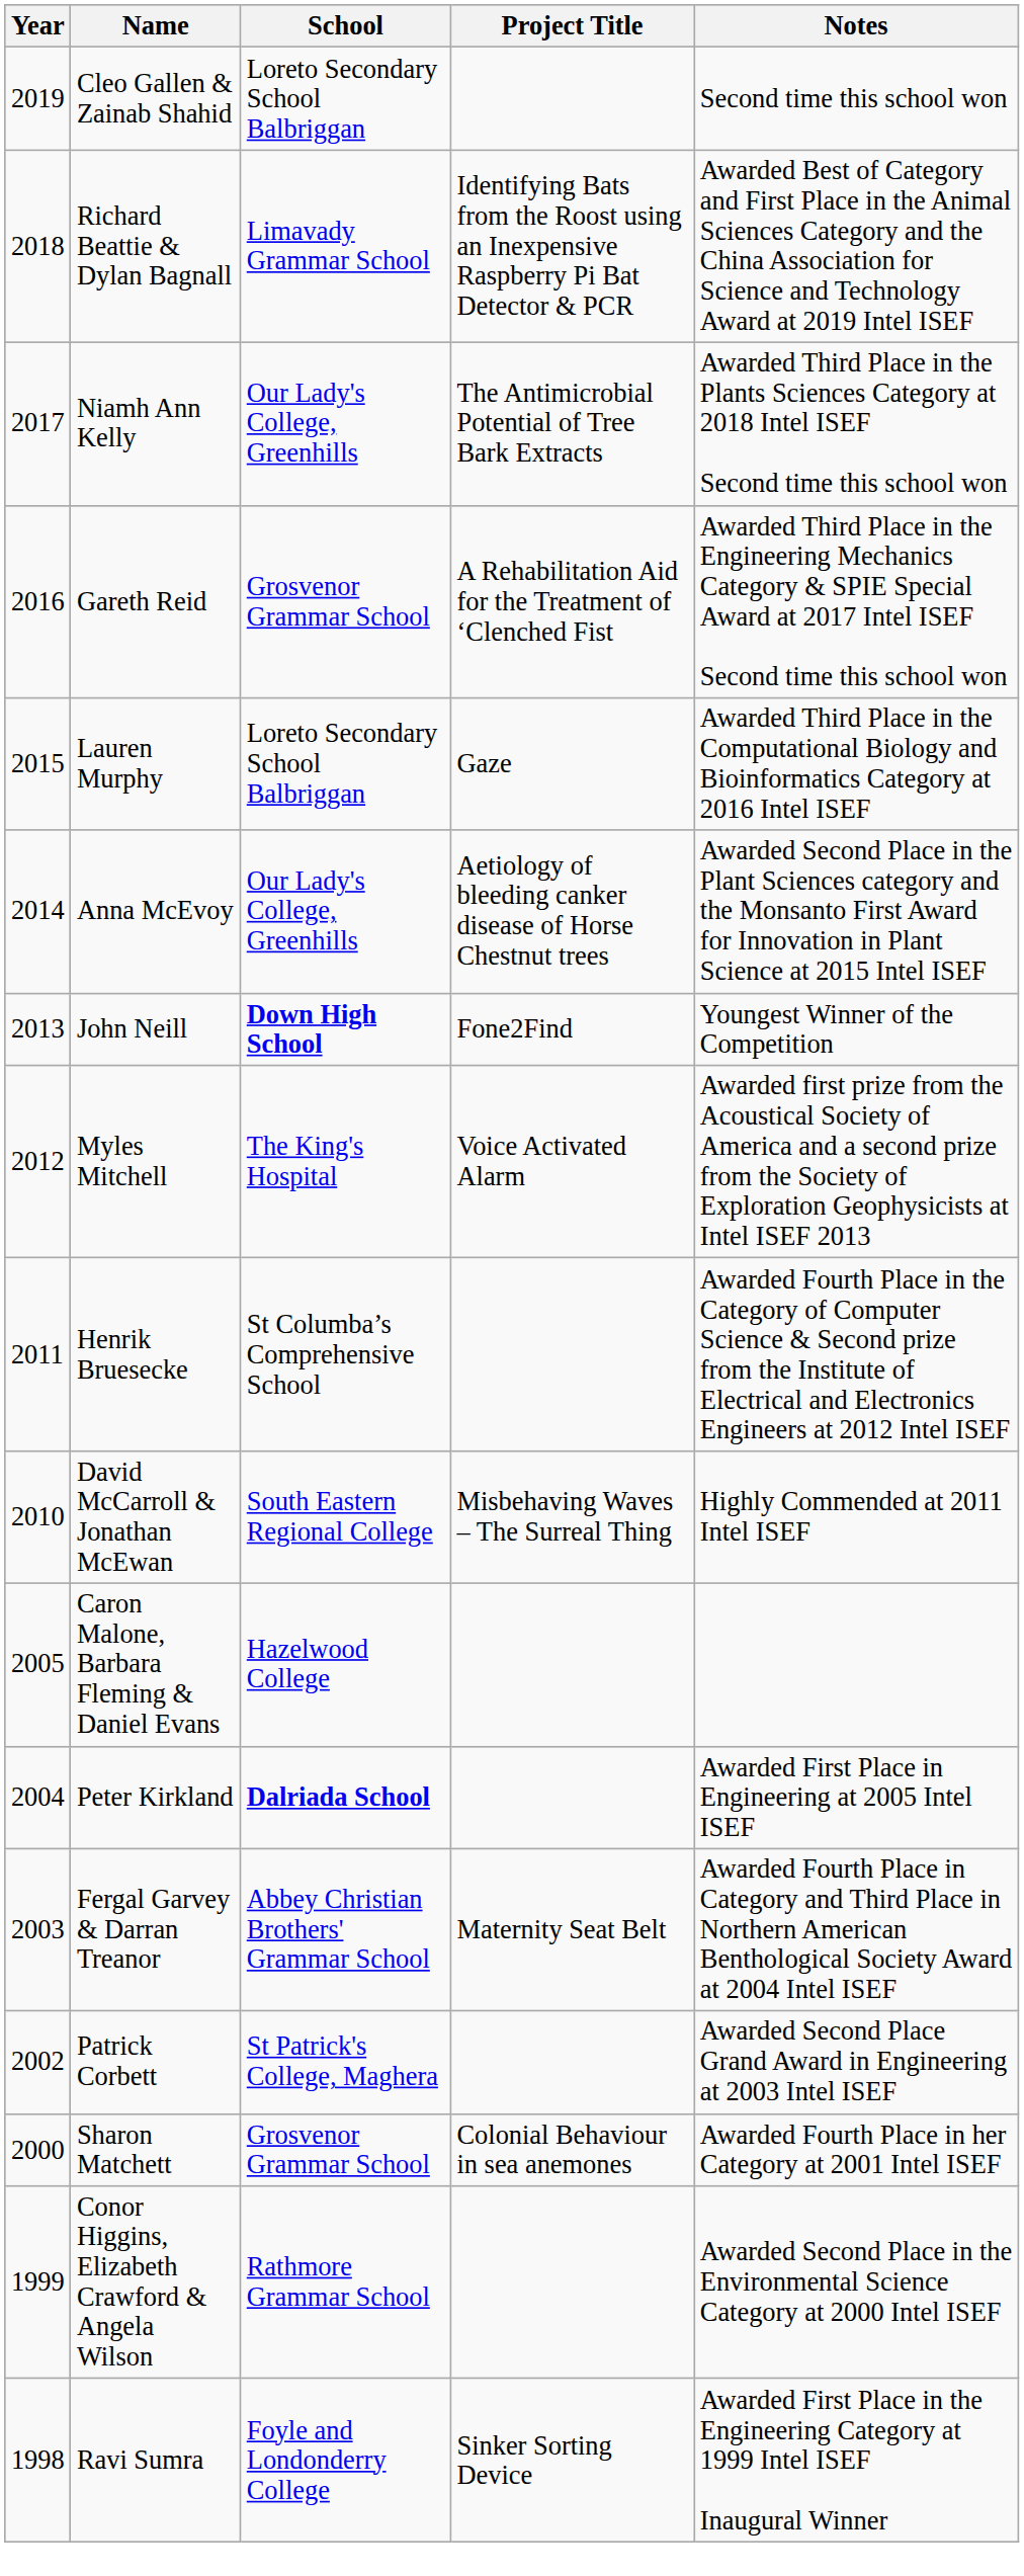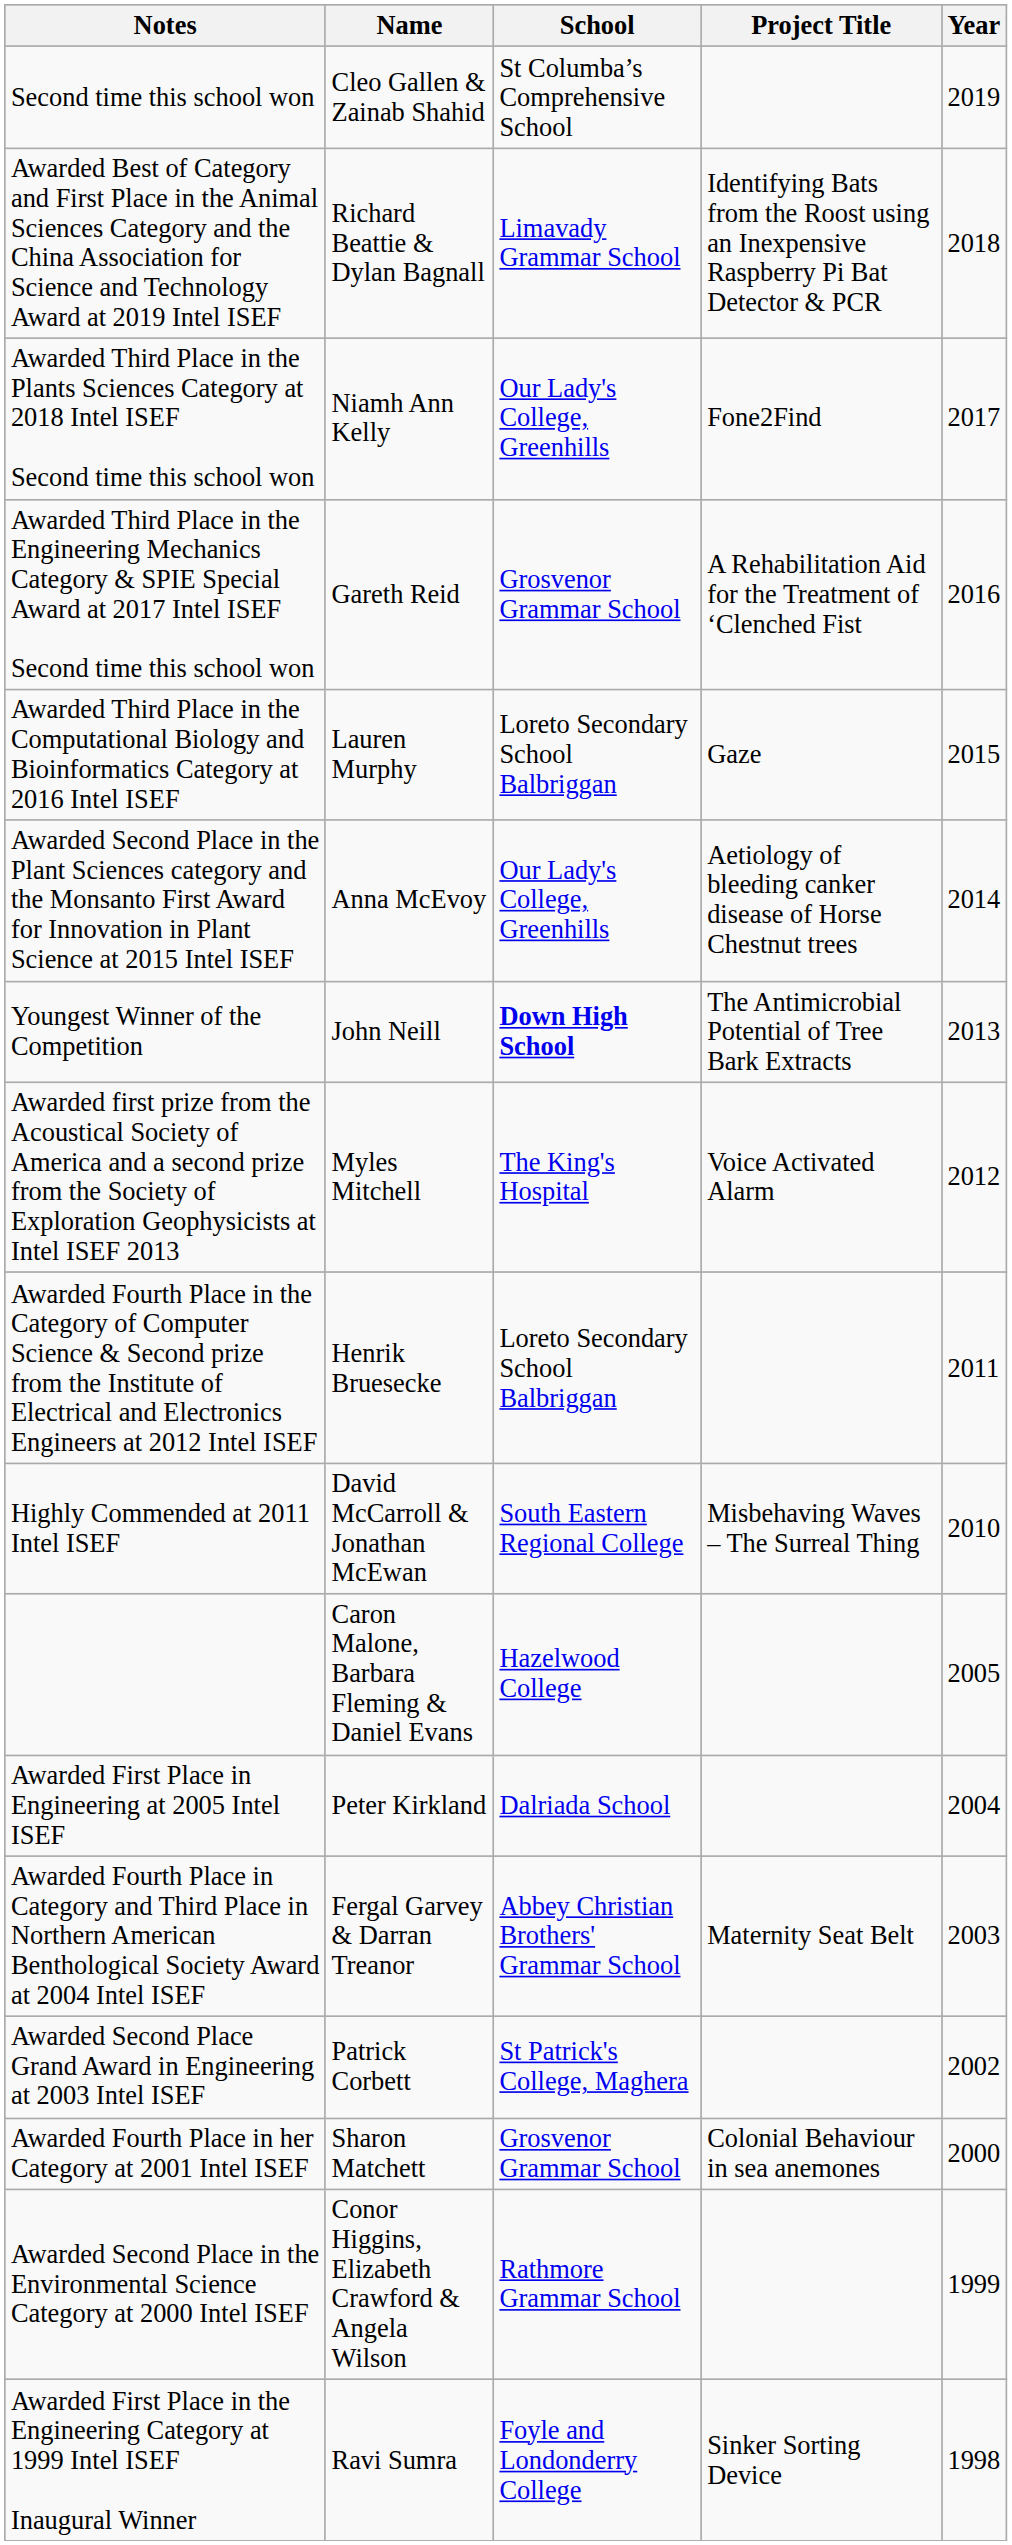columns swapped: Year <-> Notes
Cleo Gallen & Zainab Shahid | School: Loreto Secondary School Balbriggan -> St Columba’s Comprehensive School
Niamh Ann Kelly | Project Title: The Antimicrobial Potential of Tree Bark Extracts -> Fone2Find
John Neill | Project Title: Fone2Find -> The Antimicrobial Potential of Tree Bark Extracts
Henrik Bruesecke | School: St Columba’s Comprehensive School -> Loreto Secondary School Balbriggan
Peter Kirkland | School: bold -> normal
